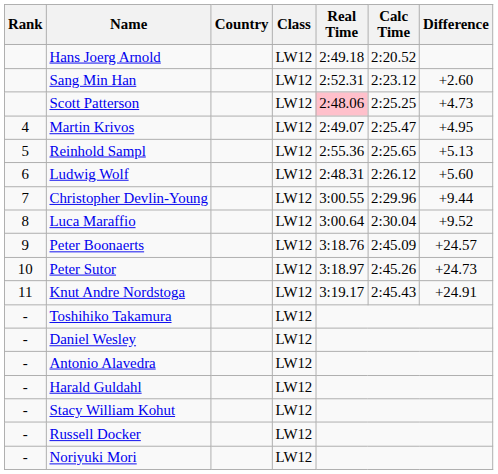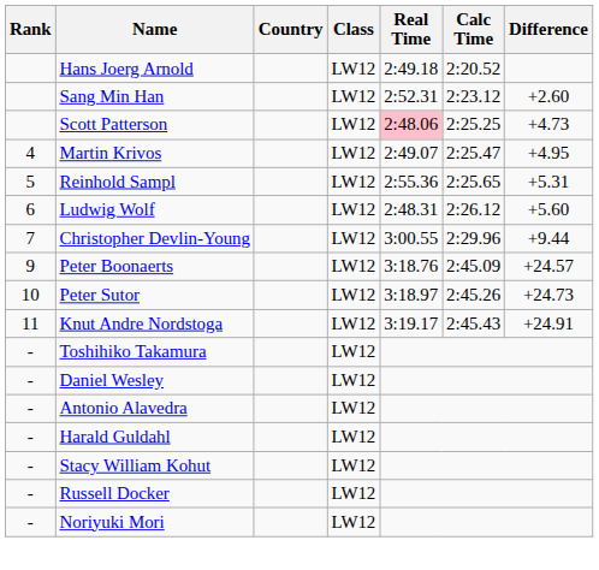Reinhold Sampl | Difference: +5.13 -> +5.31
- row: 8 | Luca Maraffio | LW12 | 3:00.64 | 2:30.04 | +9.52
